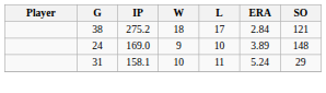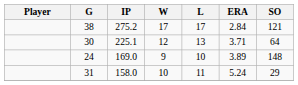38 | W: 18 -> 17
+ row: 30 | 225.1 | 12 | 13 | 3.71 | 64
31 | IP: 158.1 -> 158.0
